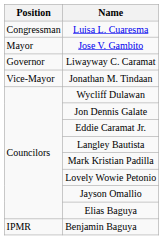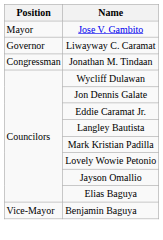- row: Congressman | Luisa L. Cuaresma
Jonathan M. Tindaan | Position: Vice-Mayor -> Congressman
Benjamin Baguya | Position: IPMR -> Vice-Mayor
